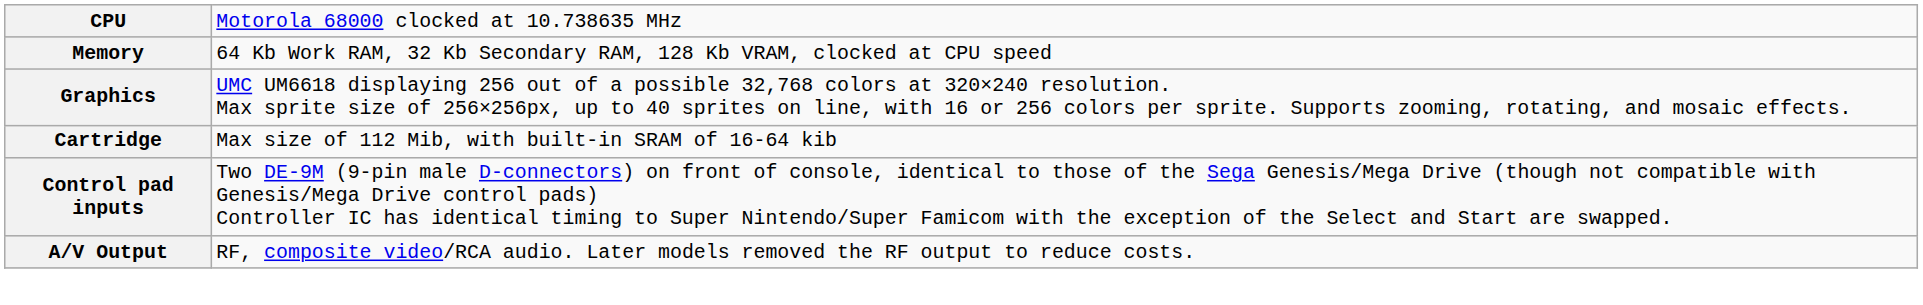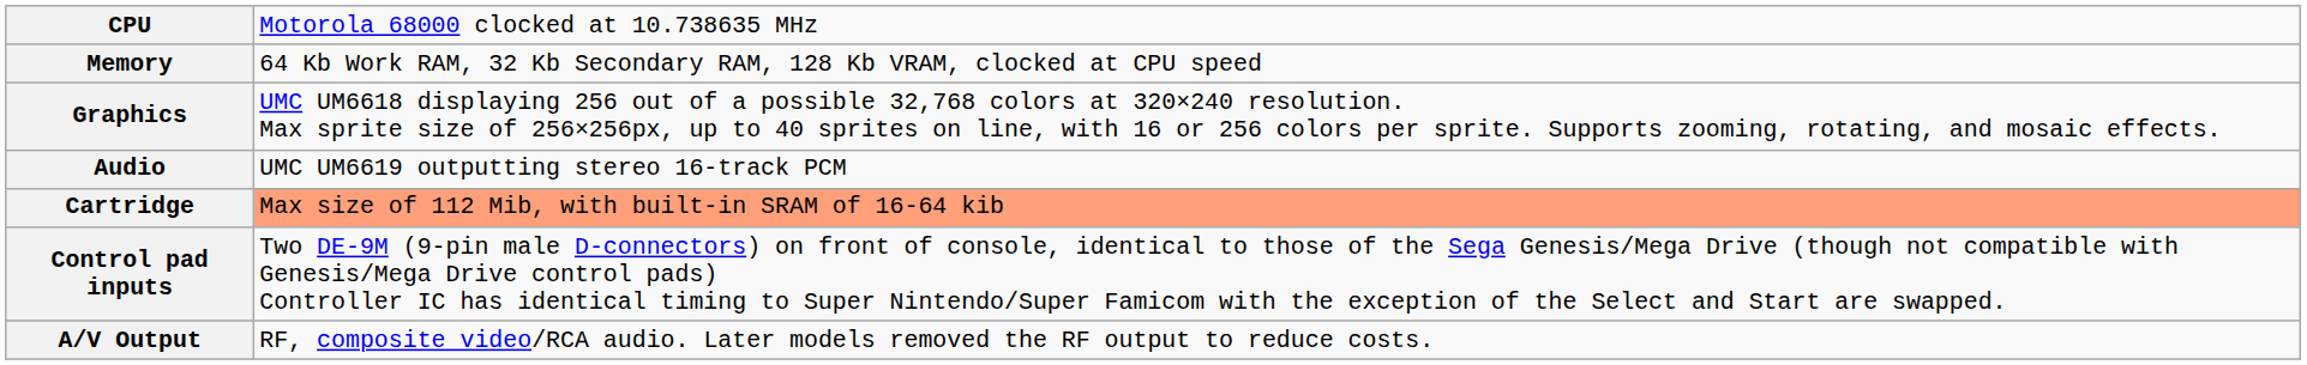+ row: Audio | UMC UM6619 outputting stereo 16-track PCM
Cartridge | column 2: no background -> lightsalmon background
